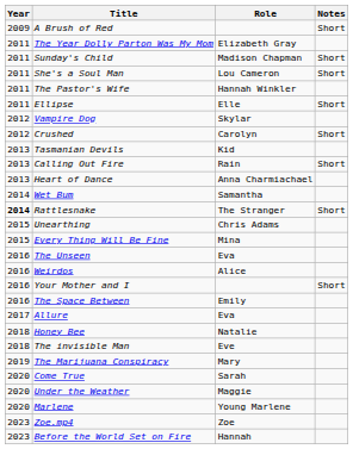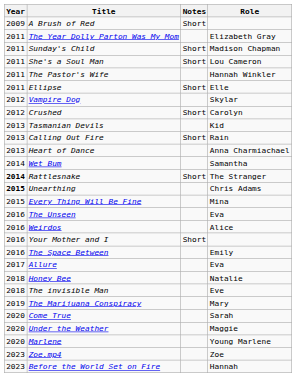columns swapped: Role <-> Notes
Unearthing | Year: normal -> bold
